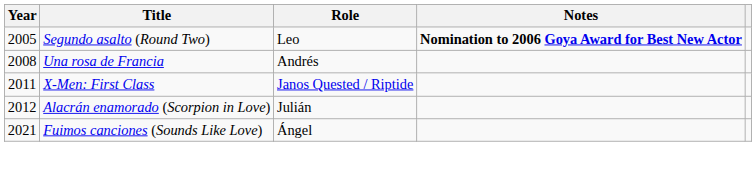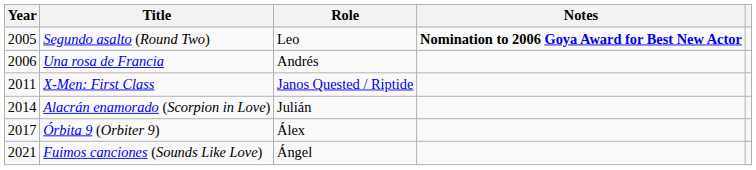Una rosa de Francia | Year: 2008 -> 2006
Alacrán enamorado (Scorpion in Love) | Year: 2012 -> 2014
+ row: 2017 | Órbita 9 (Orbiter 9) | Álex
